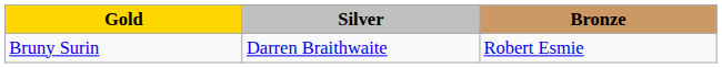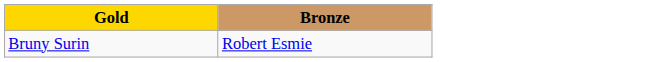- column: Silver | Darren Braithwaite
